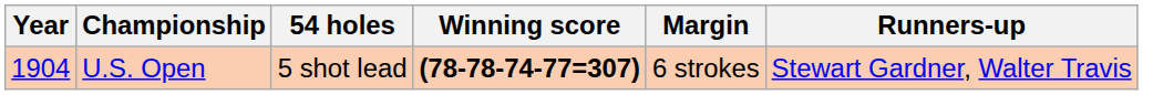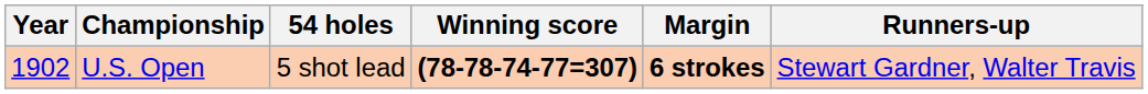U.S. Open | Year: 1904 -> 1902
U.S. Open | Margin: normal -> bold
